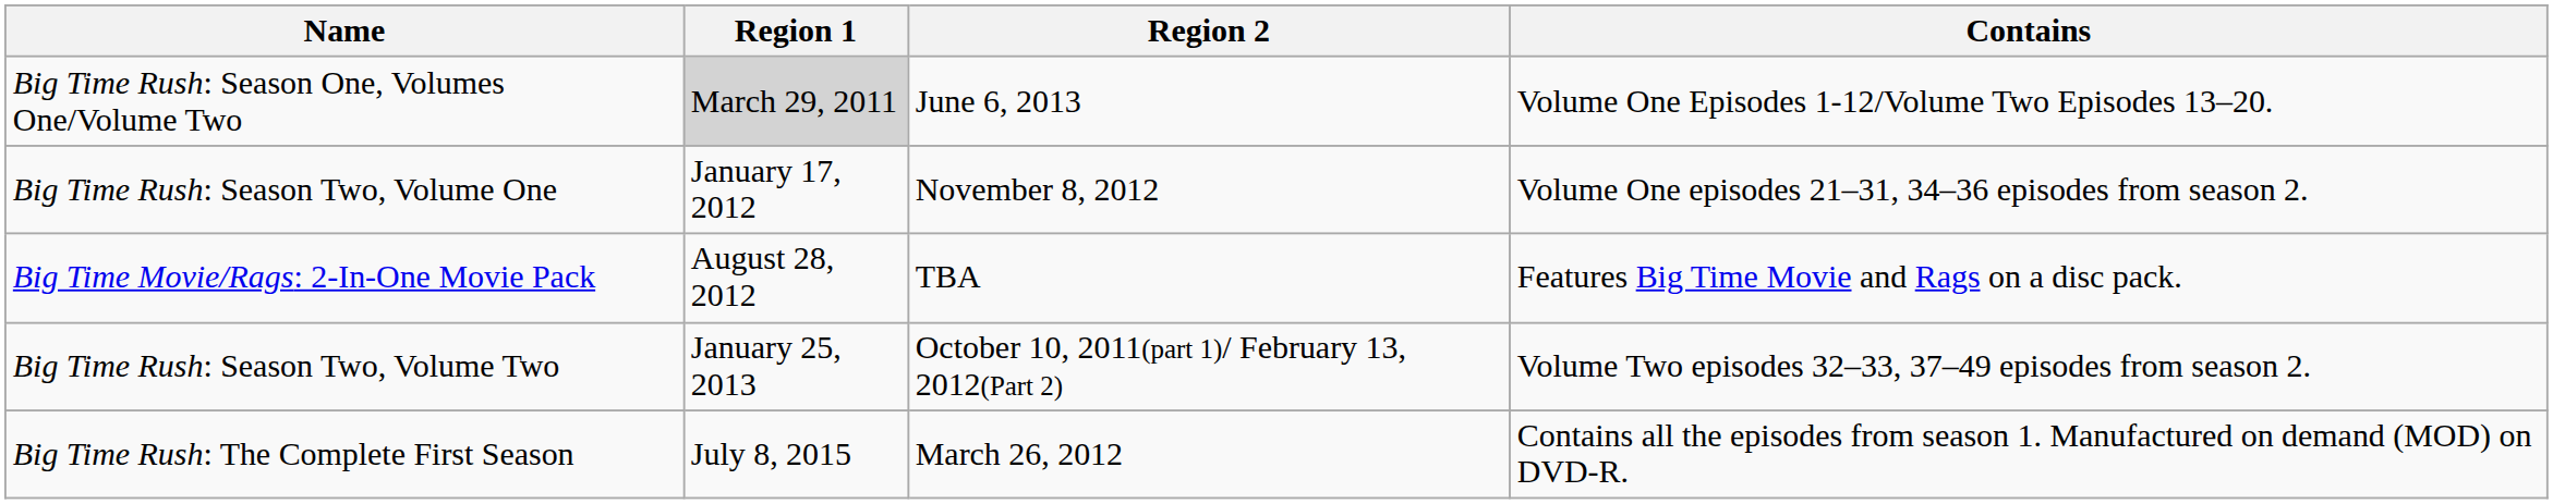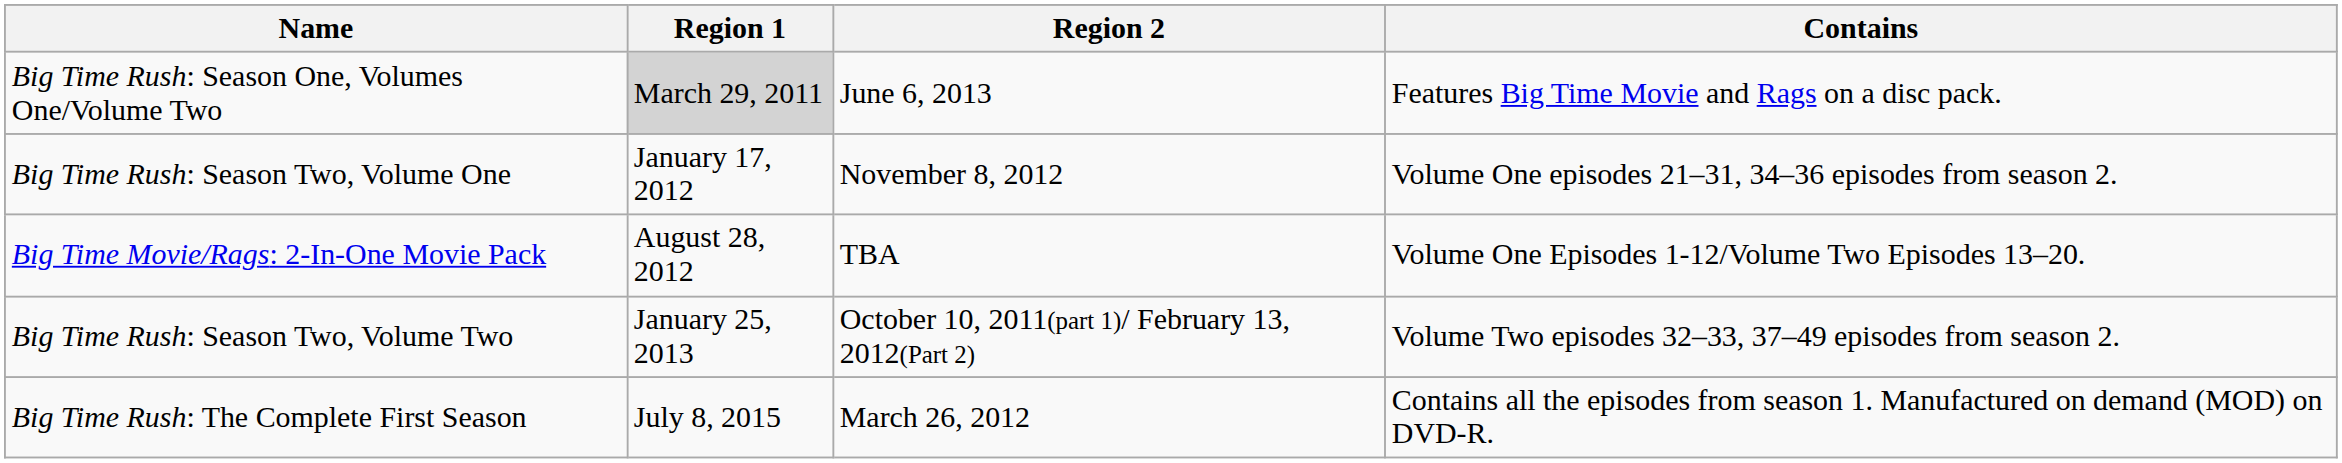Big Time Rush: Season One, Volumes One/Volume Two | Contains: Volume One Episodes 1-12/Volume Two Episodes 13–20. -> Features Big Time Movie and Rags on a disc pack.
Big Time Movie/Rags: 2-In-One Movie Pack | Contains: Features Big Time Movie and Rags on a disc pack. -> Volume One Episodes 1-12/Volume Two Episodes 13–20.
